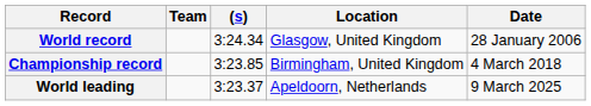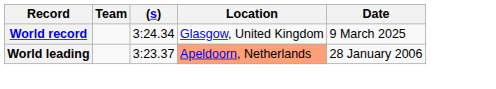World record | Date: 28 January 2006 -> 9 March 2025
- row: Championship record | 3:23.85 | Birmingham, United Kingdom | 4 March 2018
World leading | Location: no background -> lightsalmon background
World leading | Date: 9 March 2025 -> 28 January 2006
